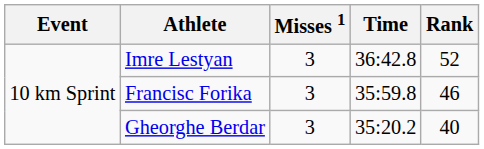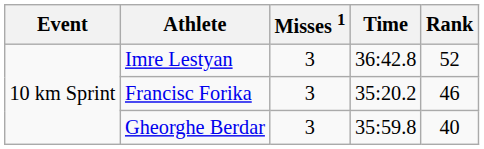Francisc Forika | Time: 35:59.8 -> 35:20.2
Gheorghe Berdar | Time: 35:20.2 -> 35:59.8
